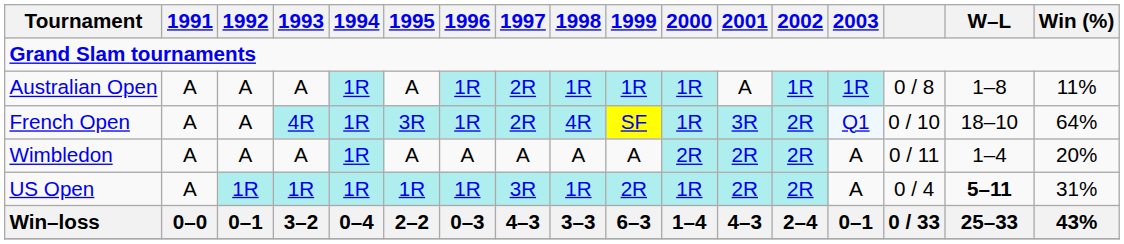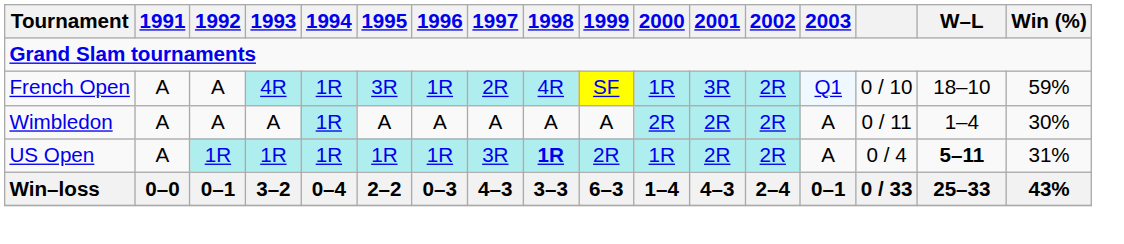- row: Australian Open | A | A | A | 1R | A | 1R | 2R | 1R | 1R | 1R | A | 1R | 1R | 0 / 8 | 1–8 | 11%
French Open | Win (%): 64% -> 59%
Wimbledon | Win (%): 20% -> 30%
US Open | 1998: normal -> bold
